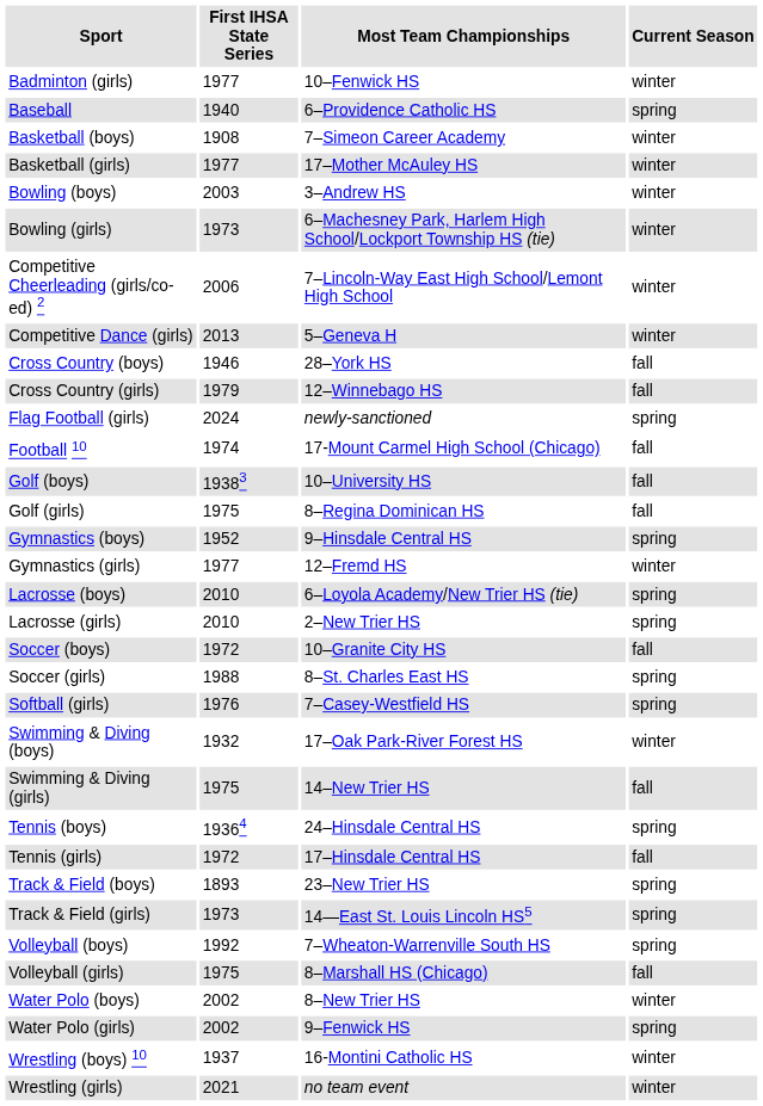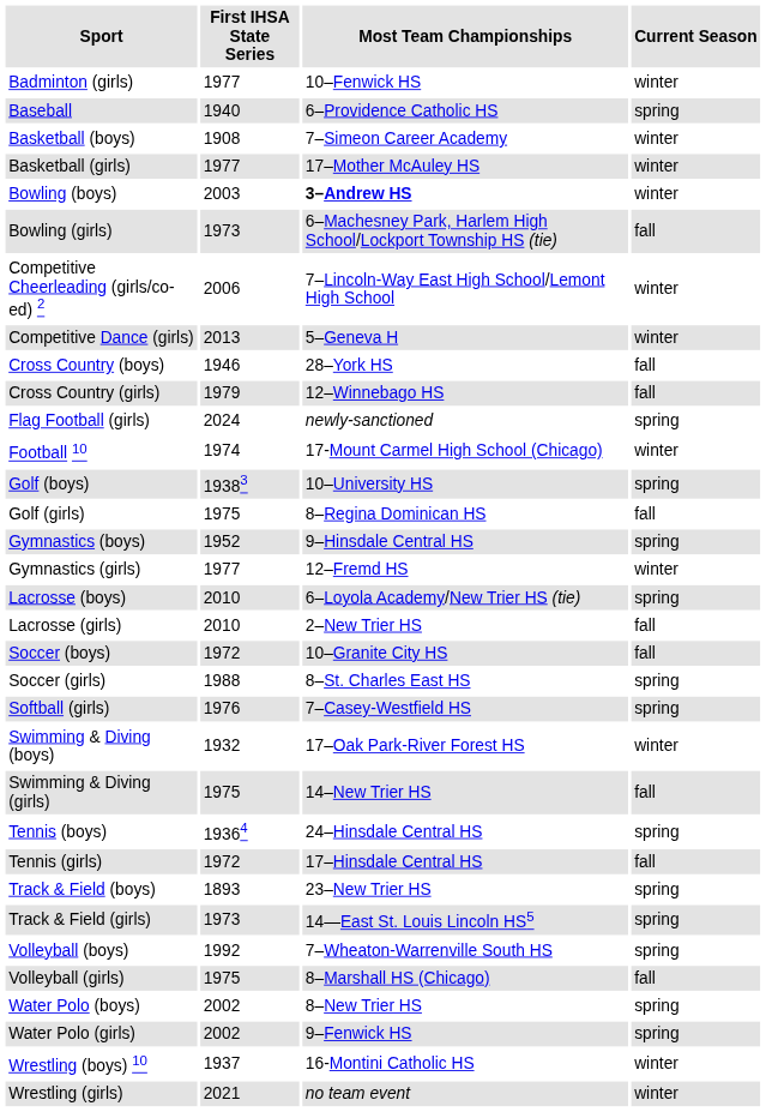Bowling (boys) | Most Team Championships: normal -> bold
Bowling (girls) | Current Season: winter -> fall
Football 10 | Current Season: fall -> winter
Golf (boys) | Current Season: fall -> spring
Lacrosse (girls) | Current Season: spring -> fall
Water Polo (boys) | Current Season: winter -> spring
